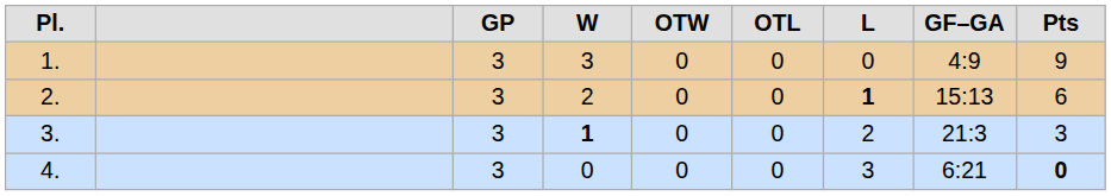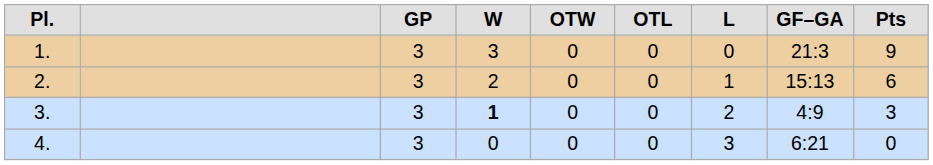1. | column 8: 4:9 -> 21:3
2. | column 7: bold -> normal
3. | column 8: 21:3 -> 4:9
4. | column 9: bold -> normal
